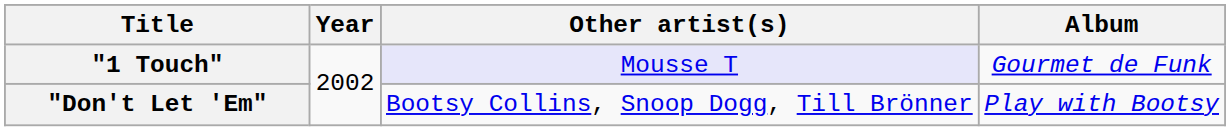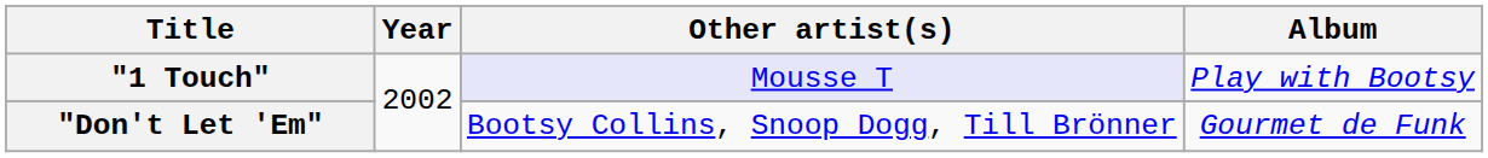"1 Touch" | Album: Gourmet de Funk -> Play with Bootsy
"Don't Let 'Em" | Album: Play with Bootsy -> Gourmet de Funk
